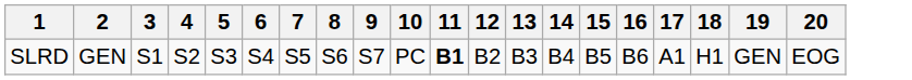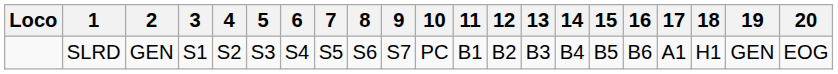+ column: Loco
SLRD | 11: bold -> normal
